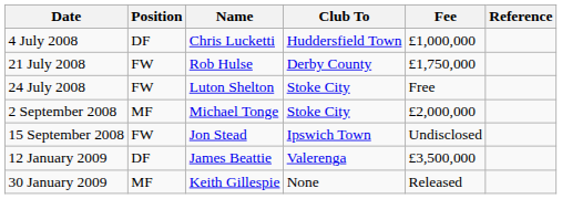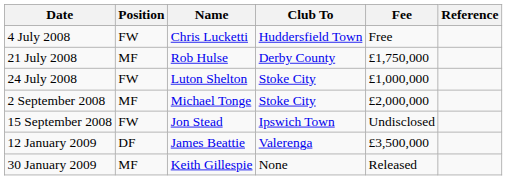4 July 2008 | Position: DF -> FW
4 July 2008 | Fee: £1,000,000 -> Free
21 July 2008 | Position: FW -> MF
24 July 2008 | Fee: Free -> £1,000,000
